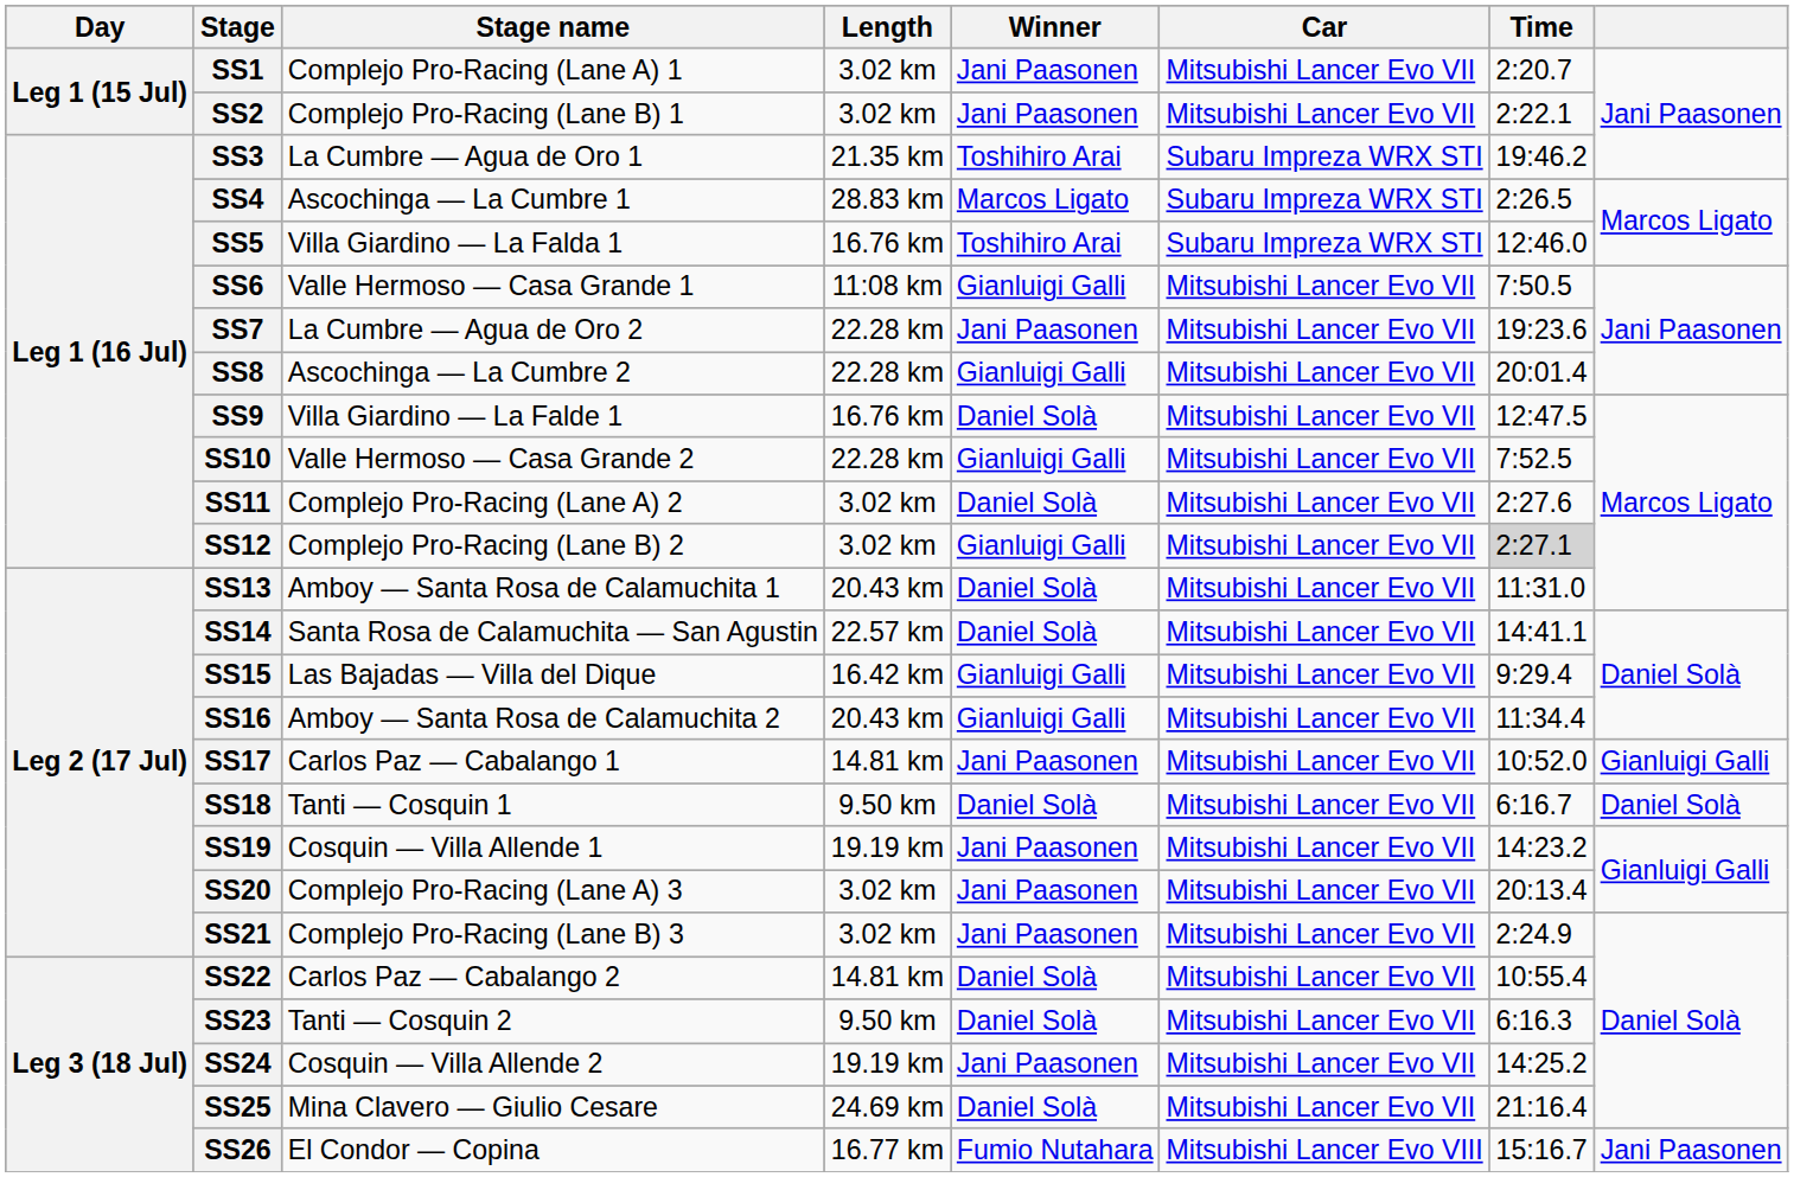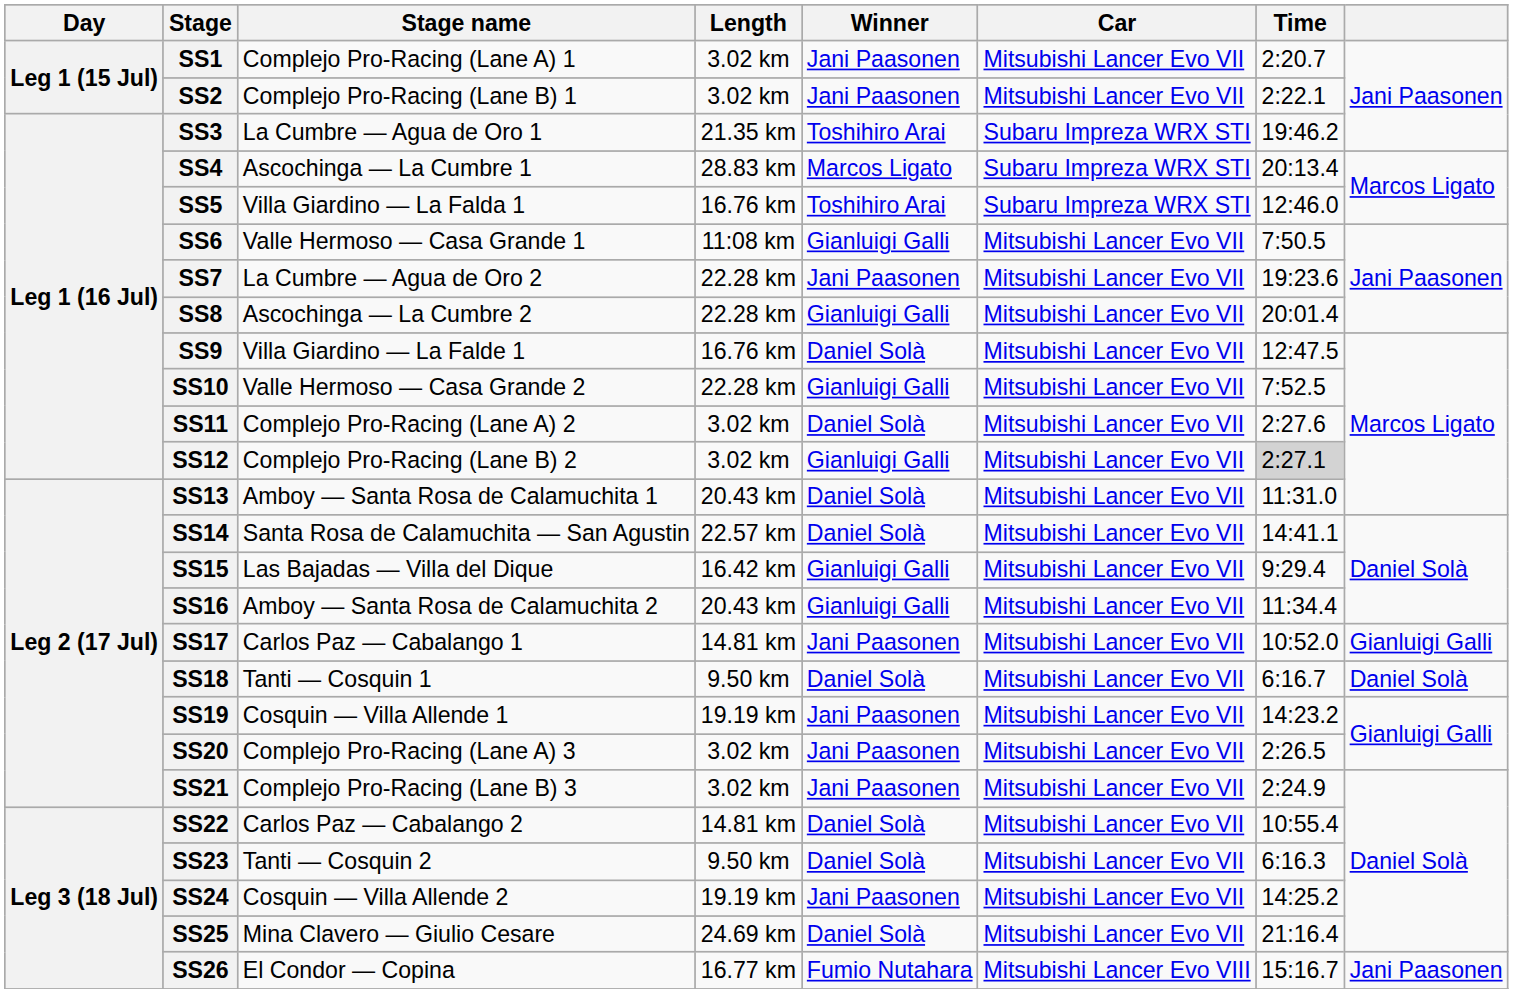SS4 | Time: 2:26.5 -> 20:13.4
SS20 | Time: 20:13.4 -> 2:26.5
